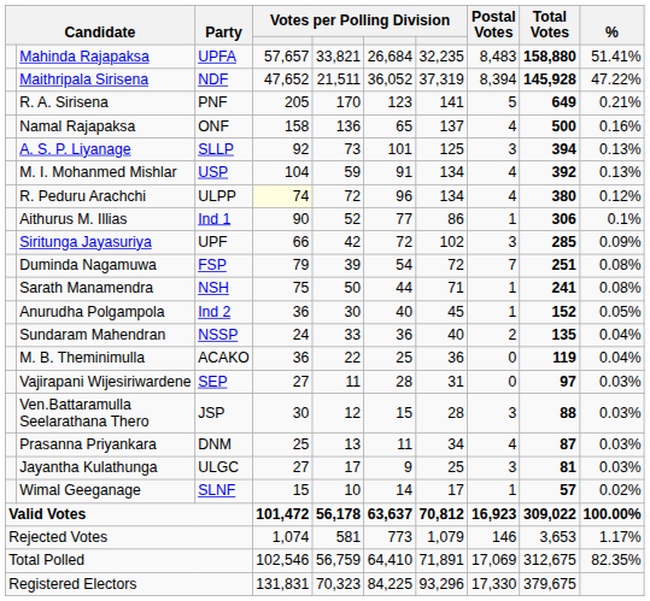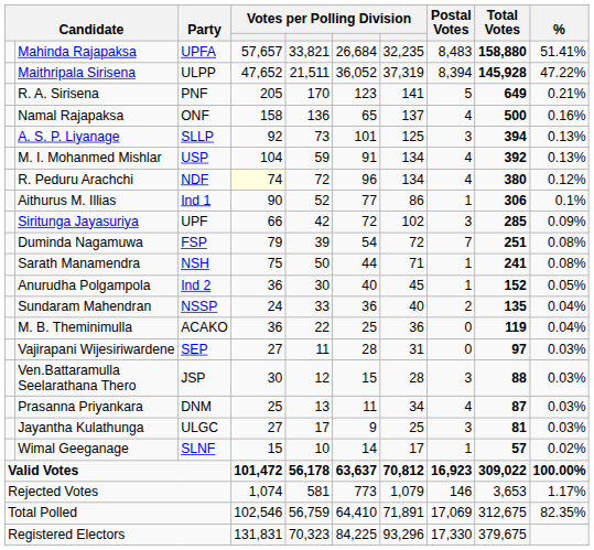Maithripala Sirisena | Party: NDF -> ULPP
R. Peduru Arachchi | Party: ULPP -> NDF
